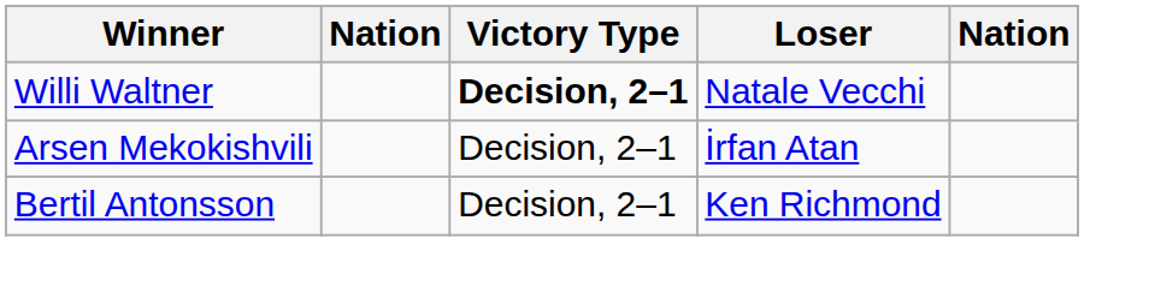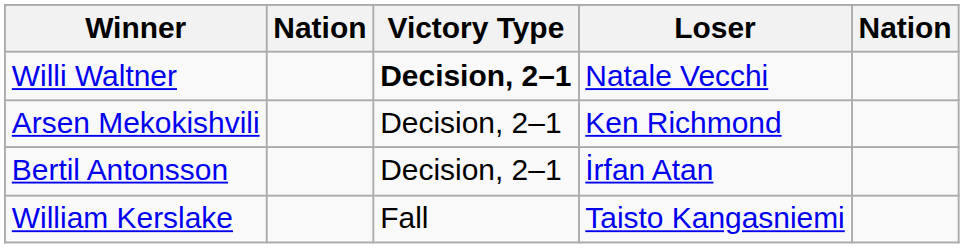Arsen Mekokishvili | Loser: İrfan Atan -> Ken Richmond
Bertil Antonsson | Loser: Ken Richmond -> İrfan Atan
+ row: William Kerslake | Fall | Taisto Kangasniemi
